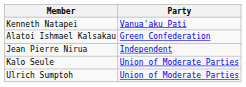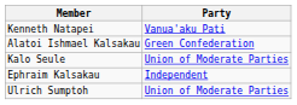- row: Jean Pierre Nirua | Independent
+ row: Ephraim Kalsakau | Independent
